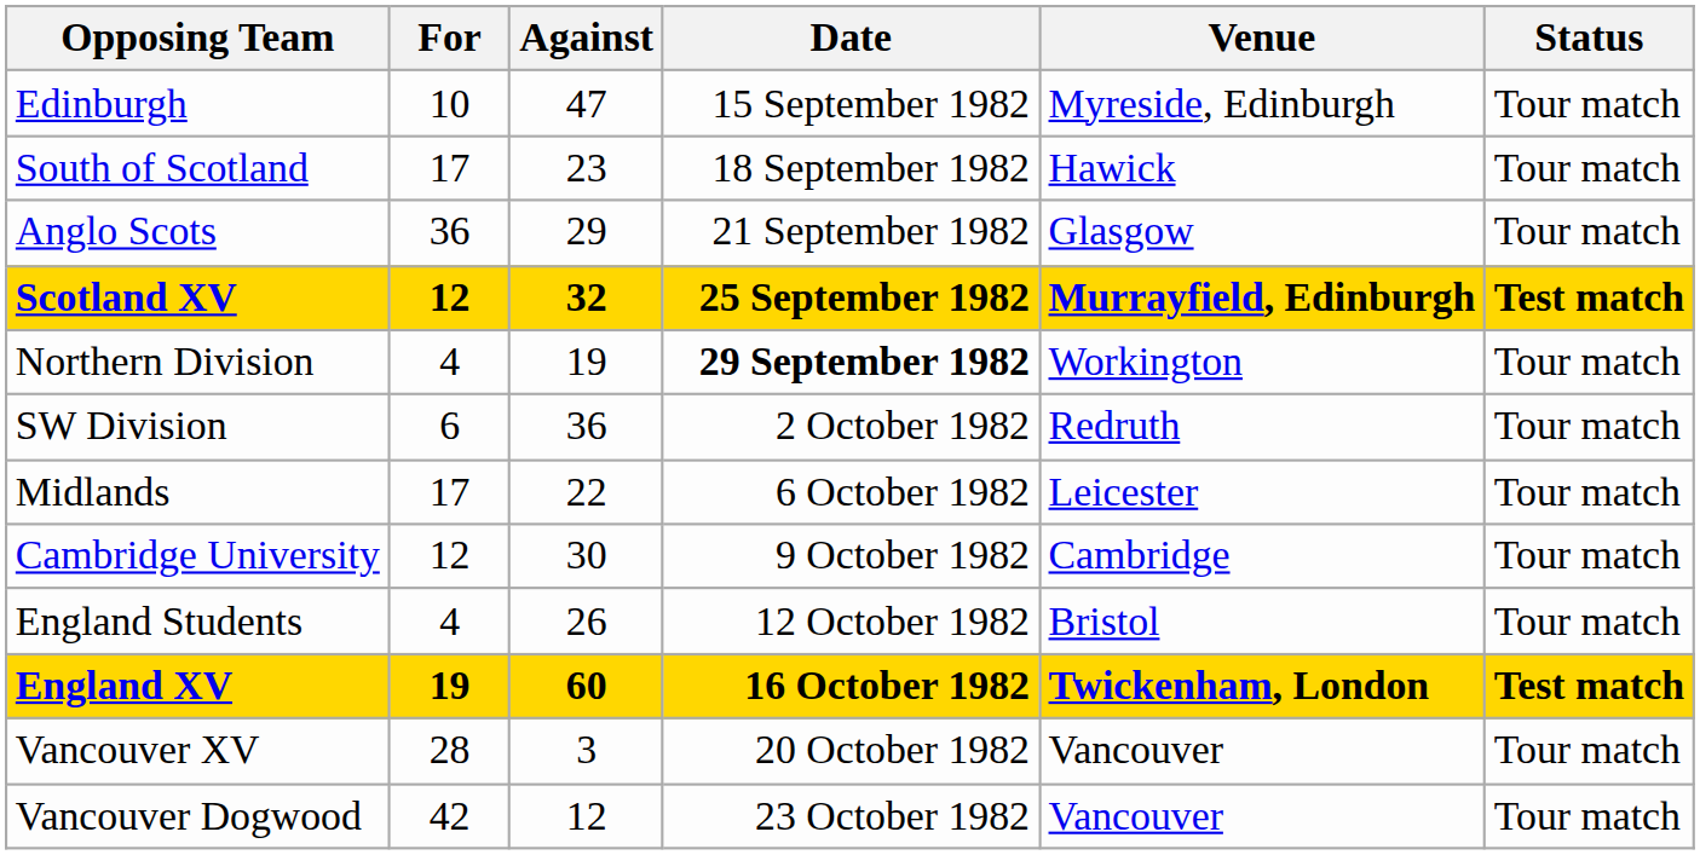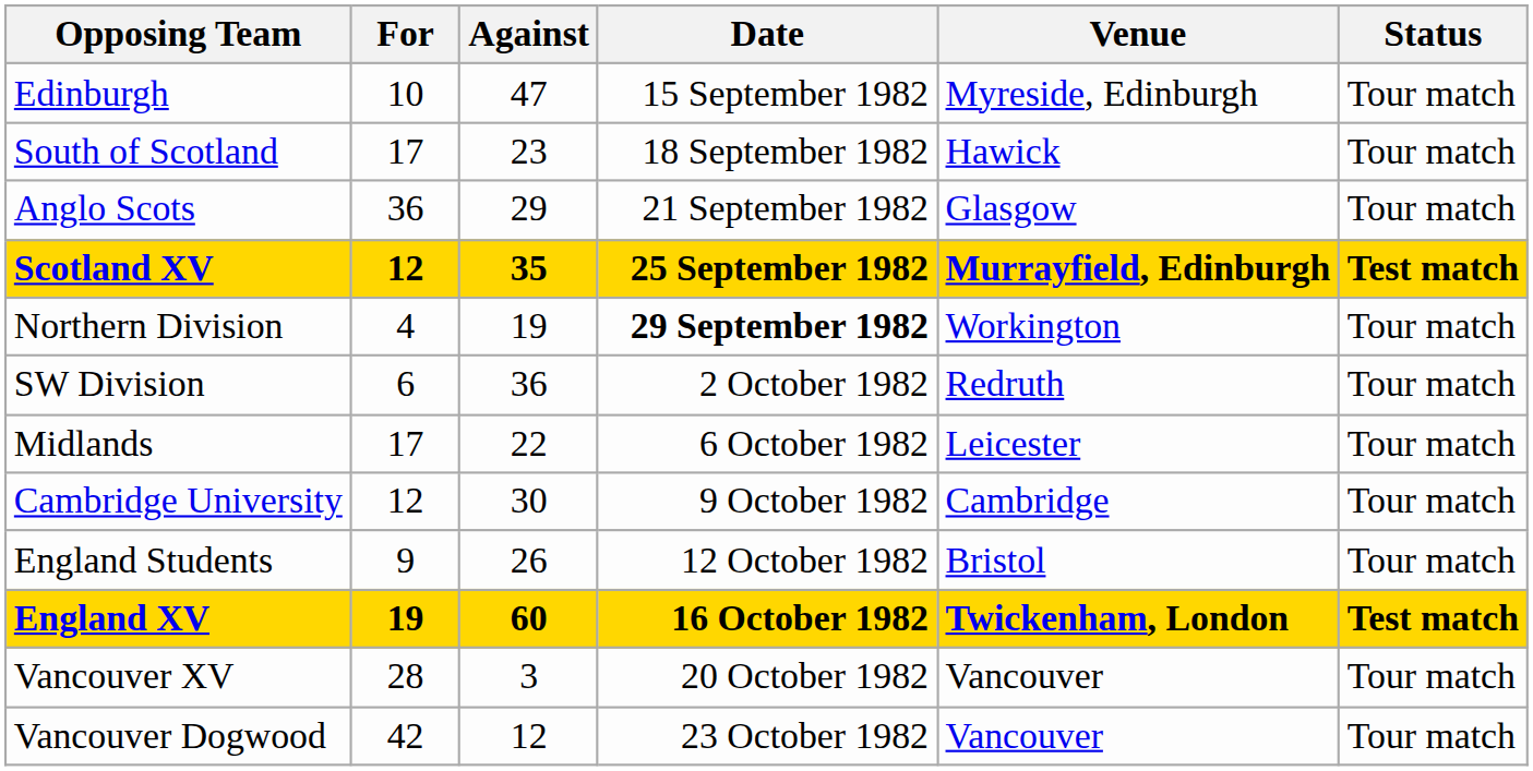Scotland XV | Against: 32 -> 35
England Students | For: 4 -> 9
